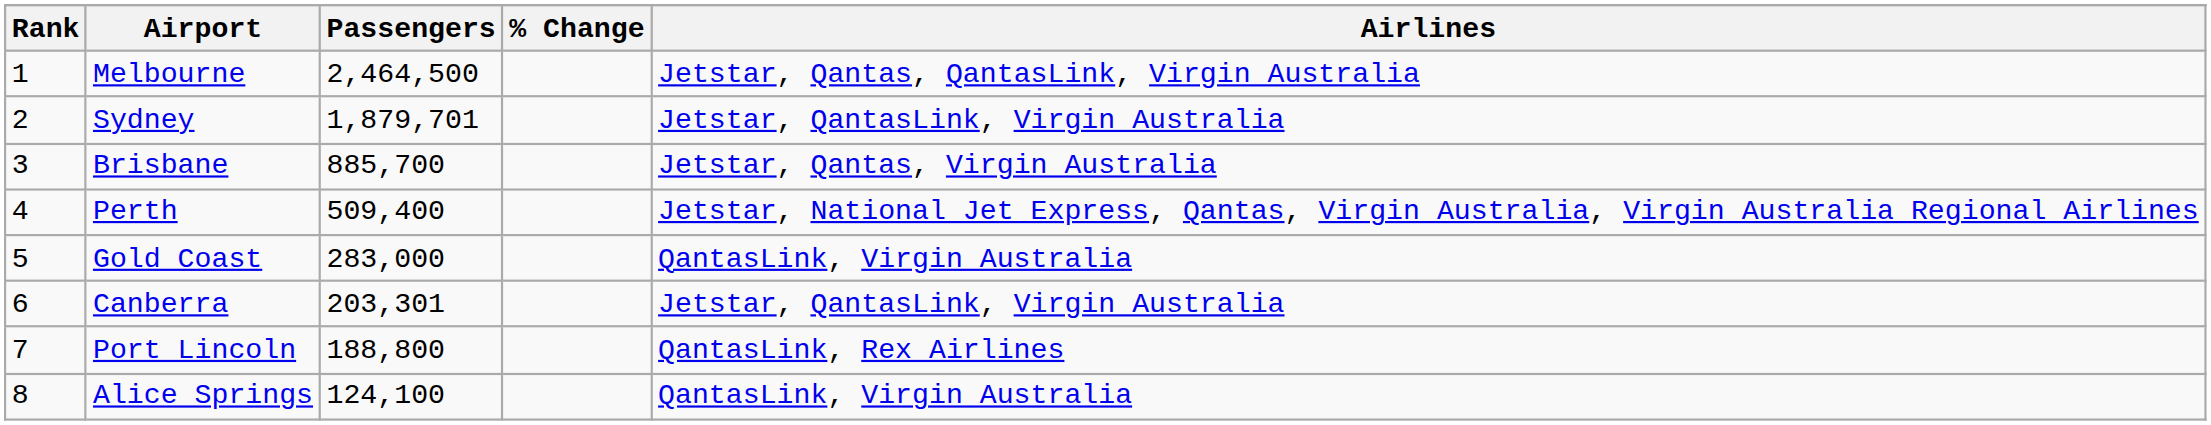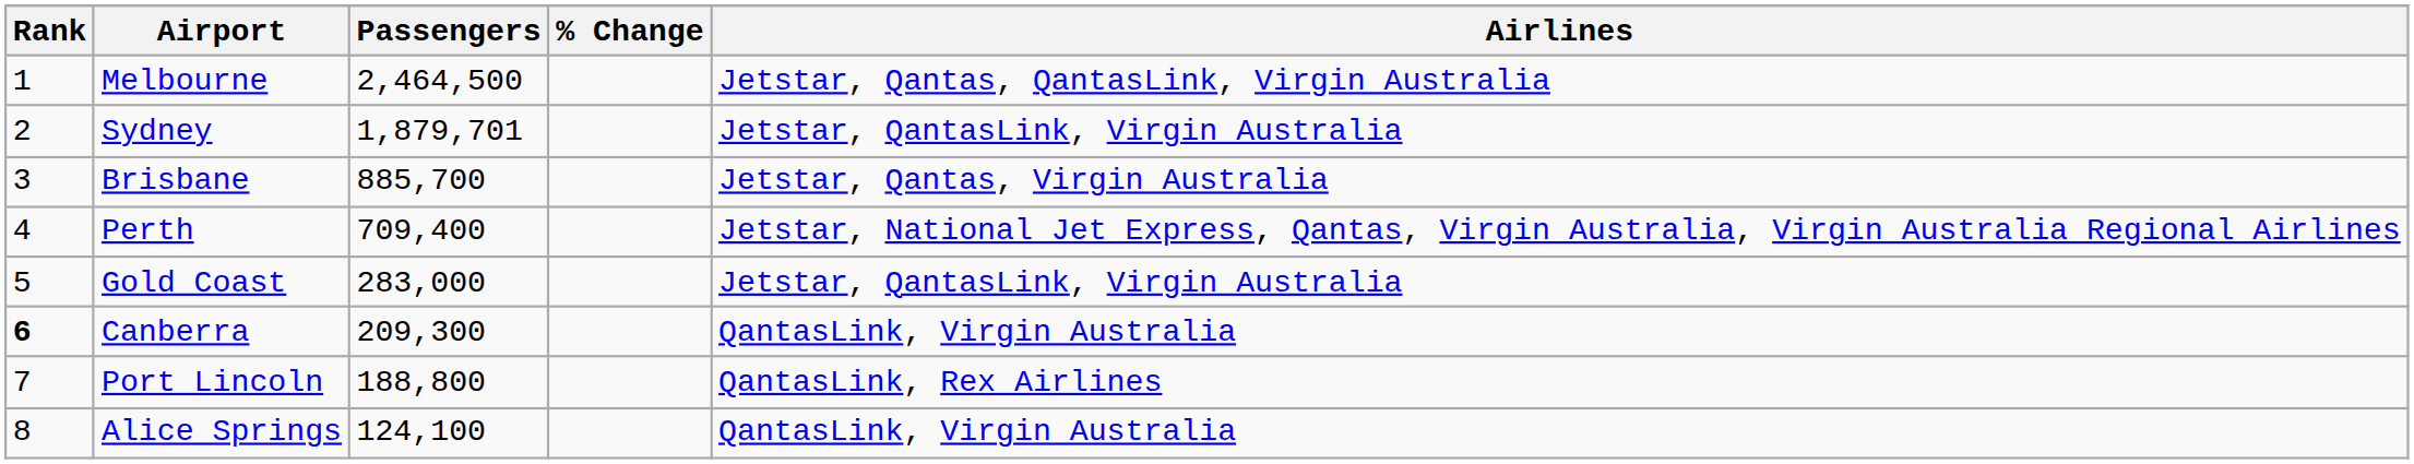Perth | Passengers: 509,400 -> 709,400
Gold Coast | Airlines: QantasLink, Virgin Australia -> Jetstar, QantasLink, Virgin Australia
Canberra | Rank: normal -> bold
Canberra | Passengers: 203,301 -> 209,300
Canberra | Airlines: Jetstar, QantasLink, Virgin Australia -> QantasLink, Virgin Australia
